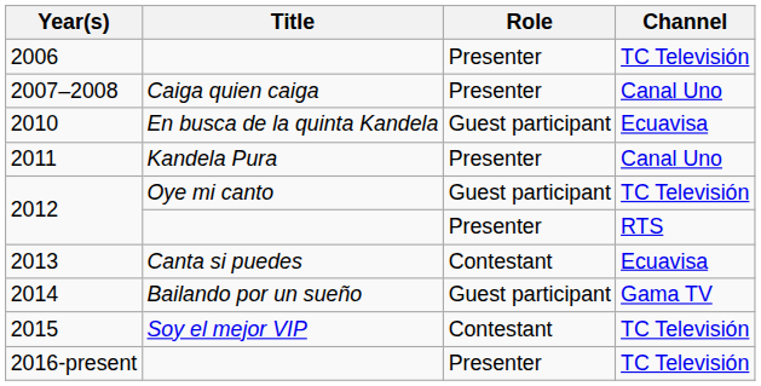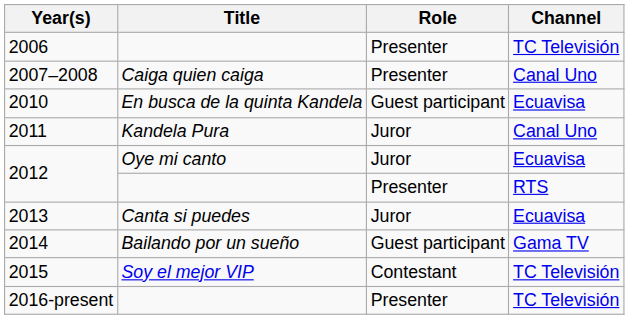2011 | Role: Presenter -> Juror
2012 / Oye mi canto | Role: Guest participant -> Juror
2012 / Oye mi canto | Channel: TC Televisión -> Ecuavisa
2013 | Role: Contestant -> Juror
